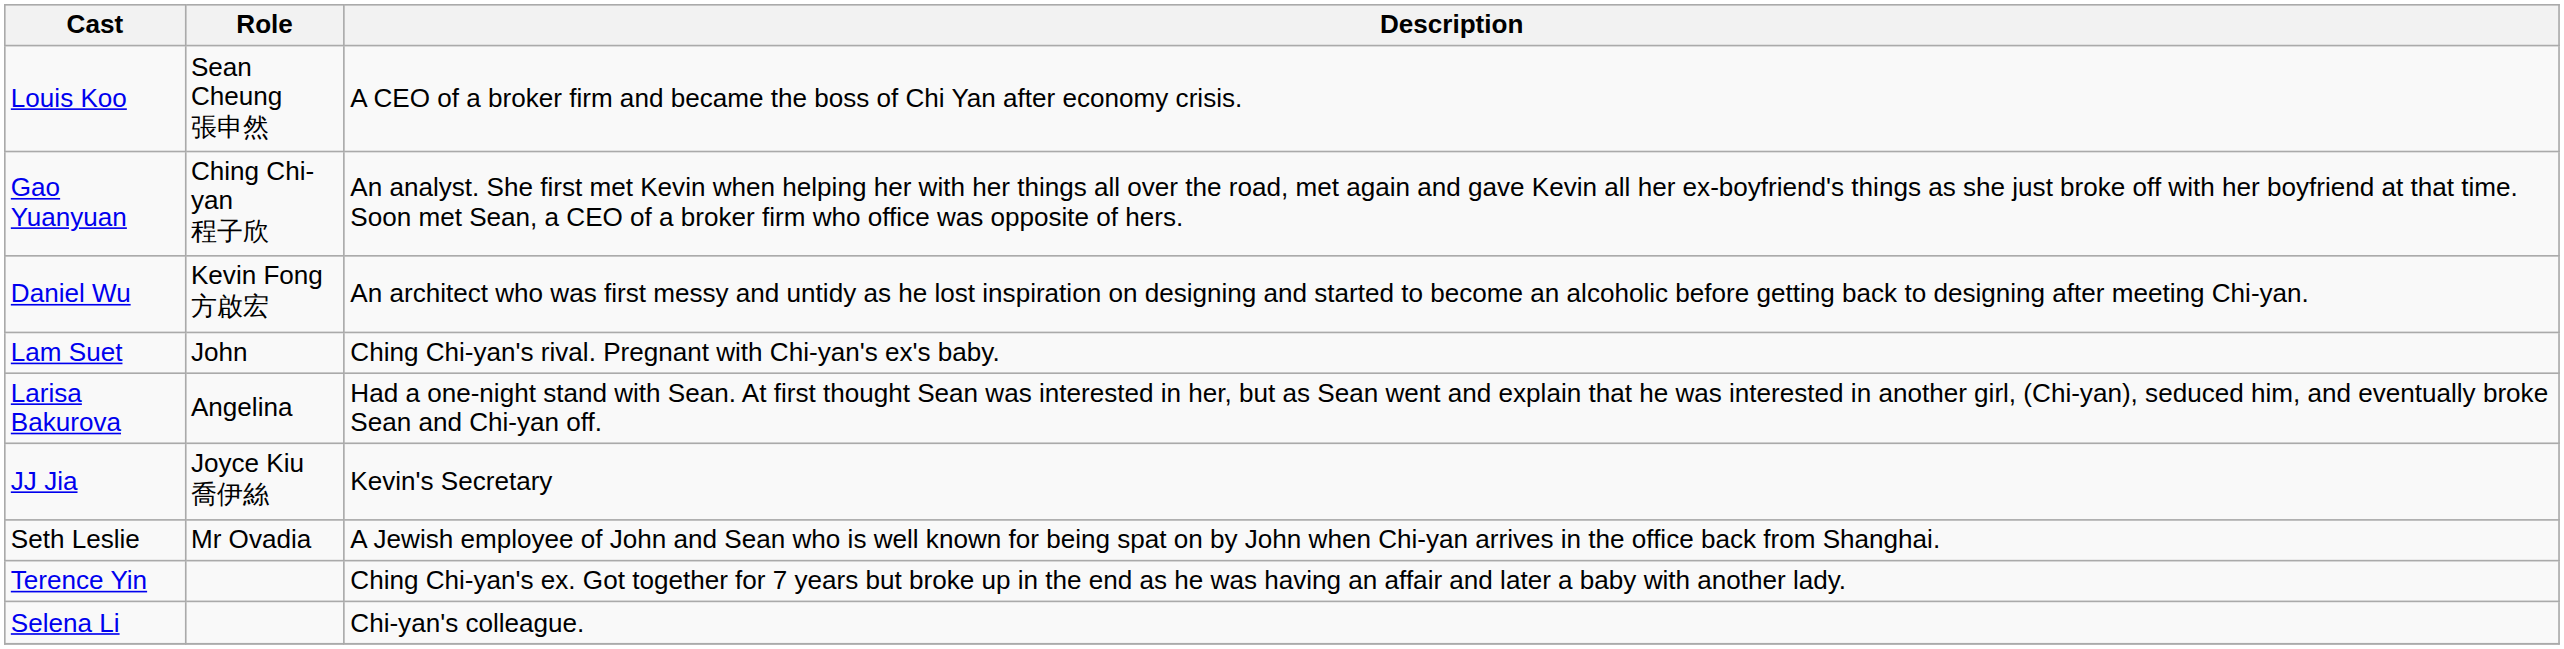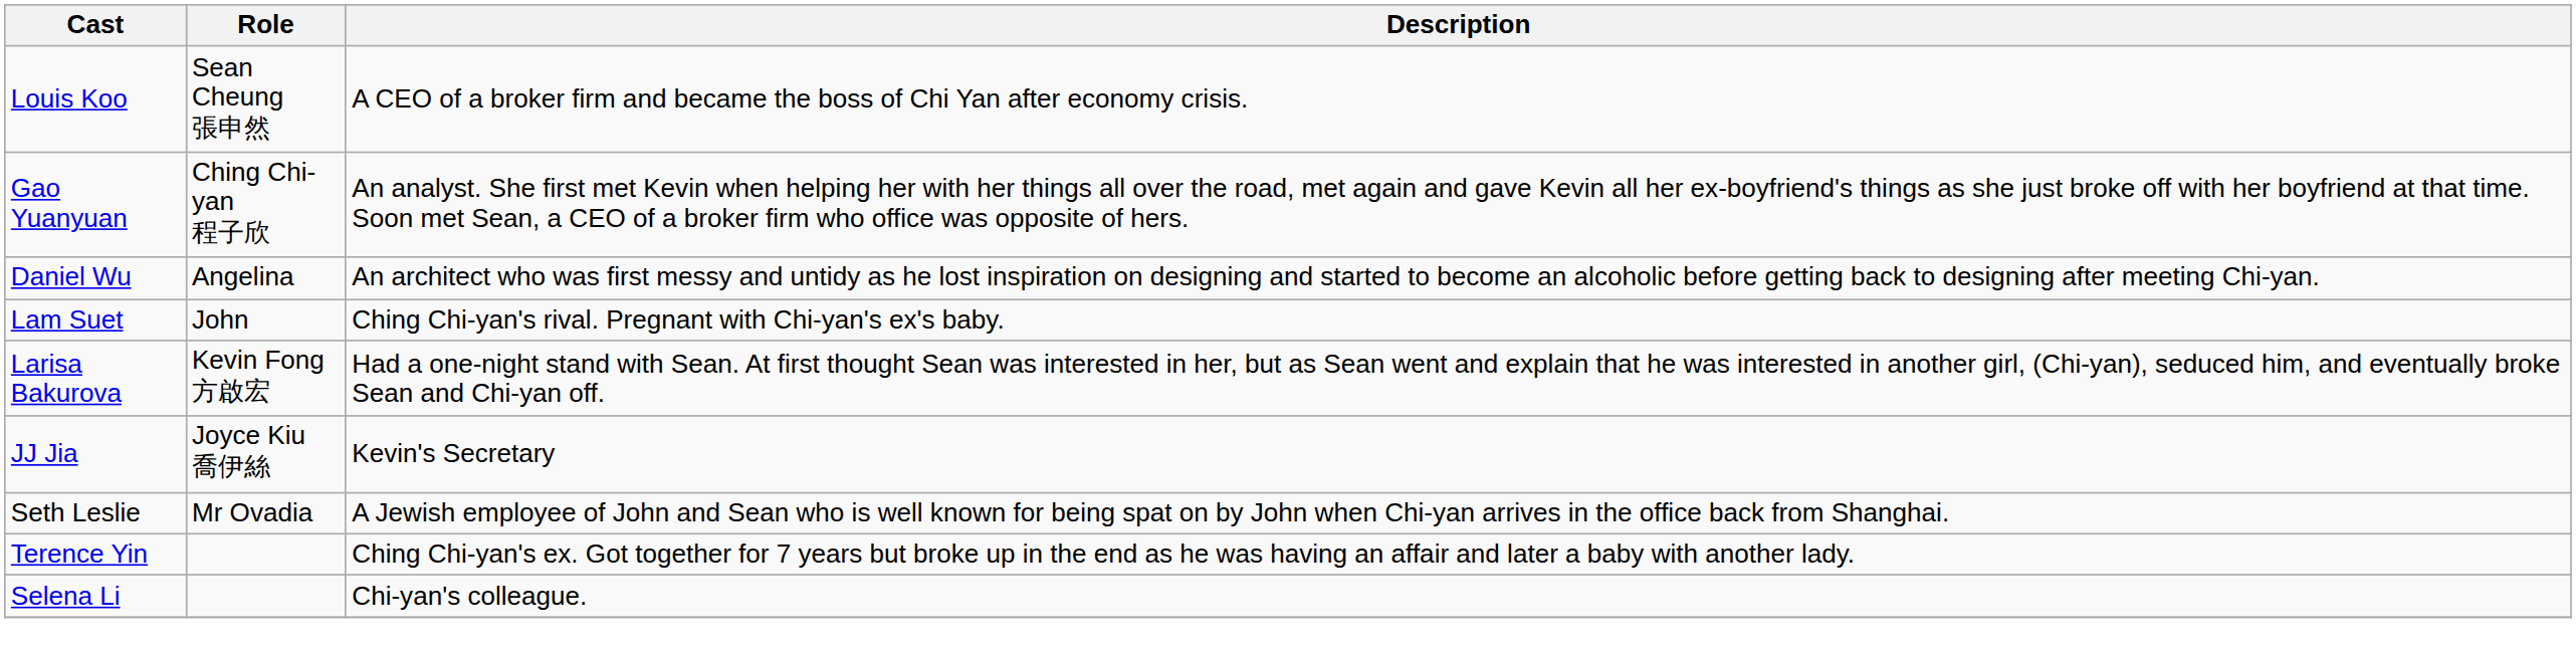Daniel Wu | Role: Kevin Fong 方啟宏 -> Angelina
Larisa Bakurova | Role: Angelina -> Kevin Fong 方啟宏
